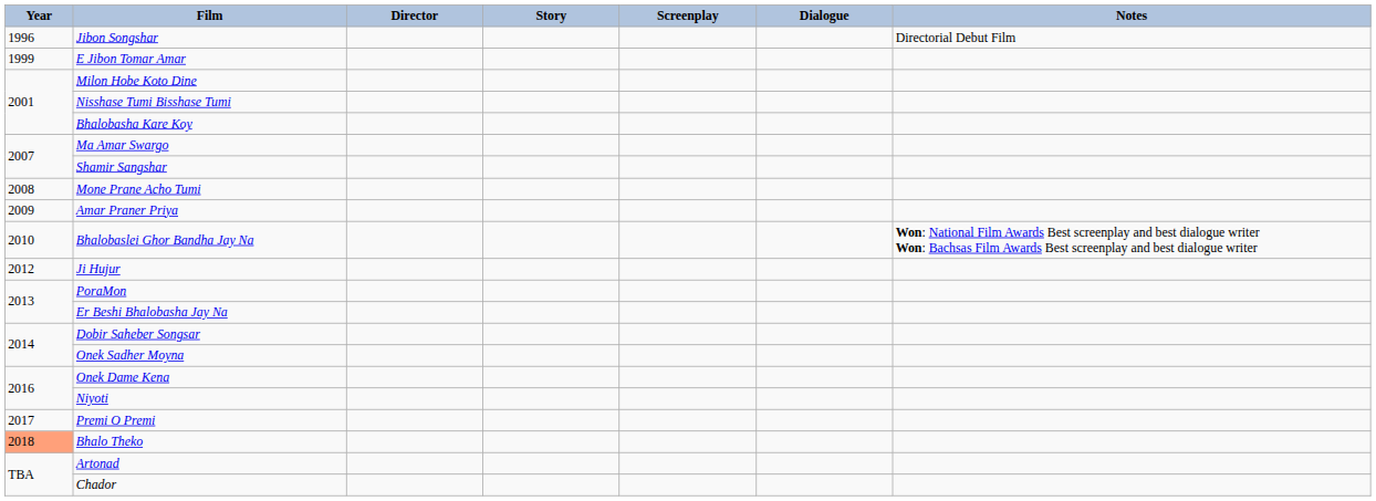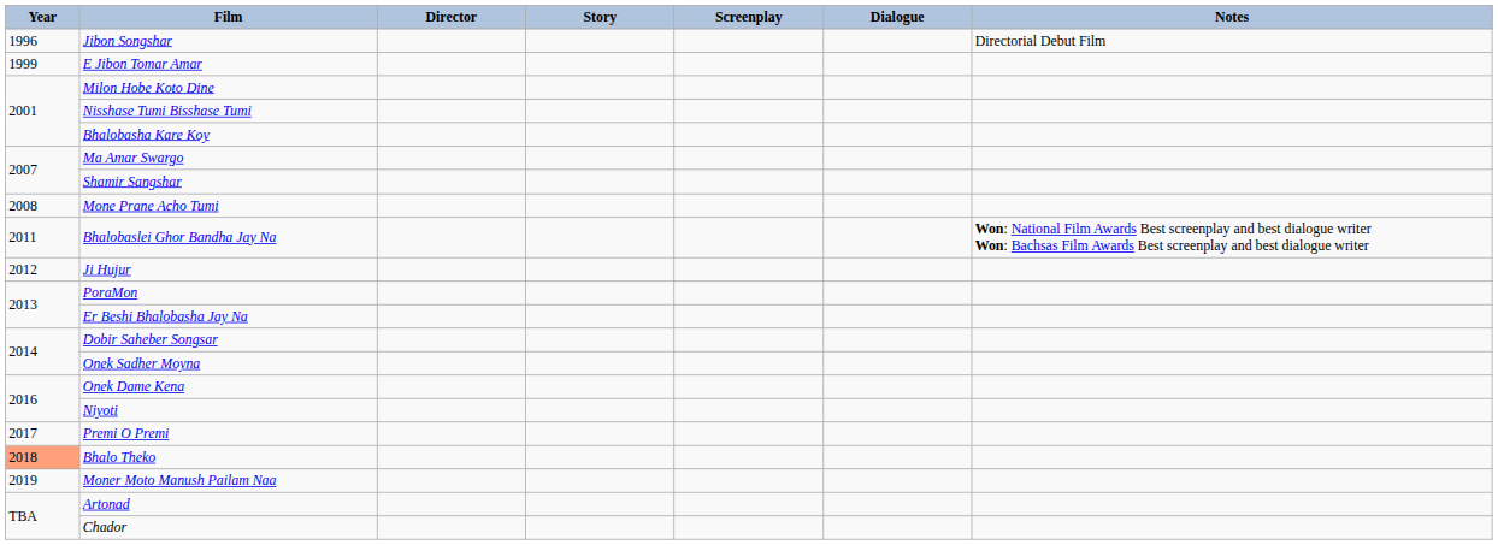- row: 2009 | Amar Praner Priya
Bhalobaslei Ghor Bandha Jay Na | Year: 2010 -> 2011
+ row: 2019 | Moner Moto Manush Pailam Naa
